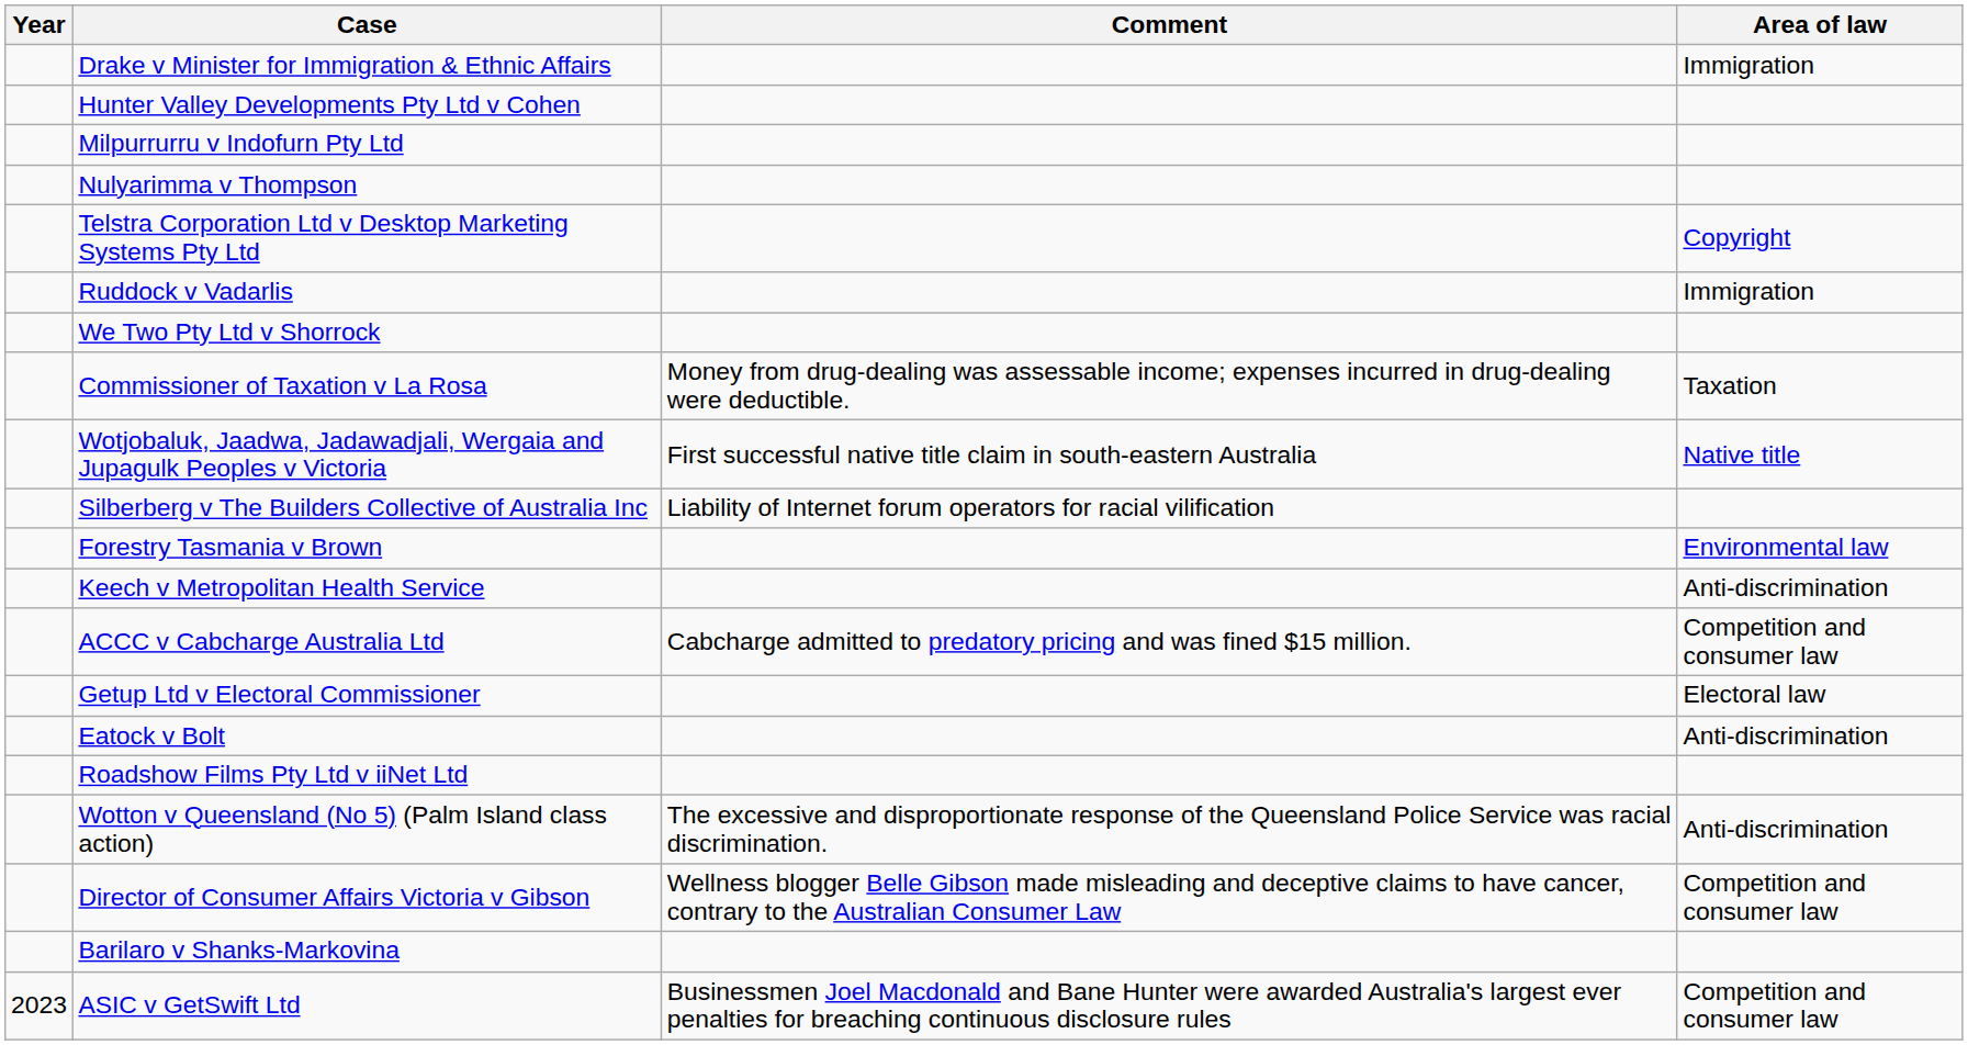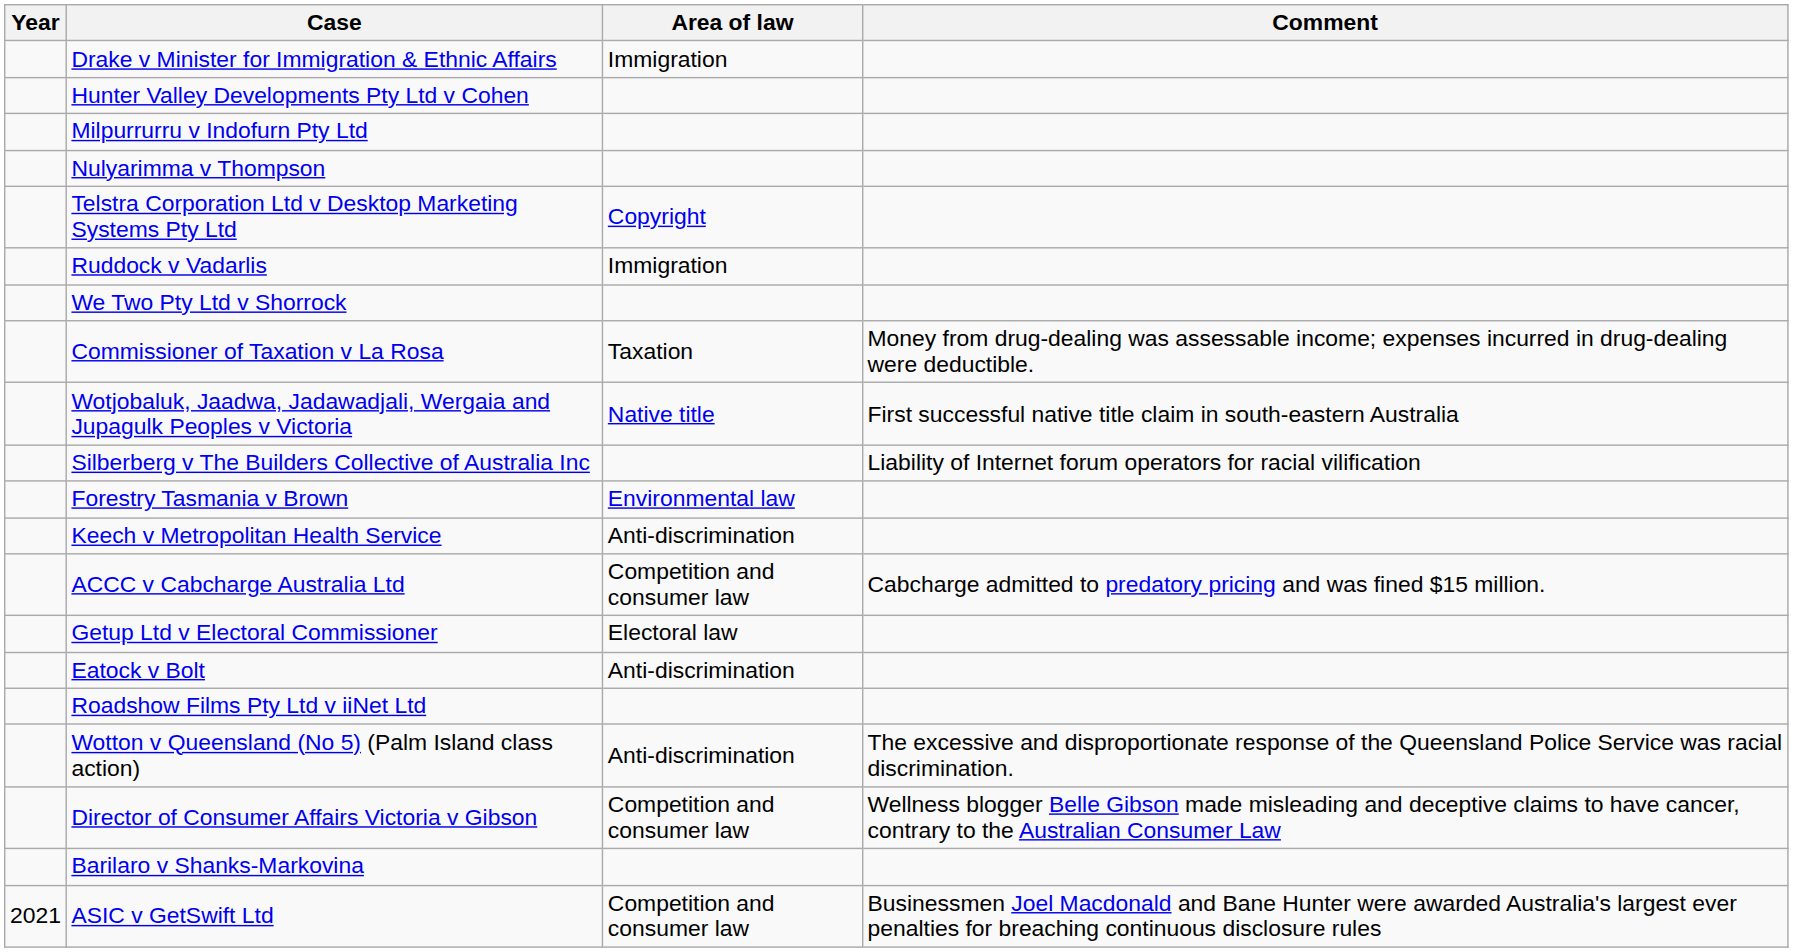columns swapped: Area of law <-> Comment
ASIC v GetSwift Ltd | Year: 2023 -> 2021
